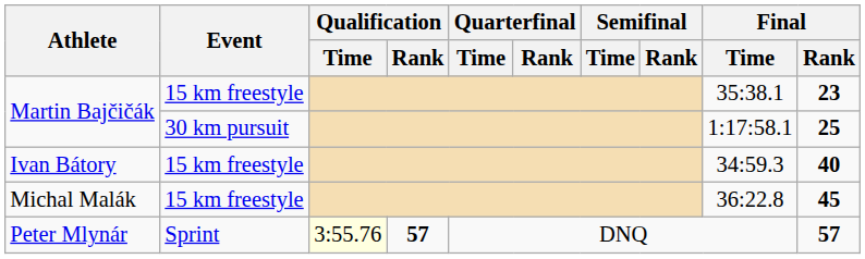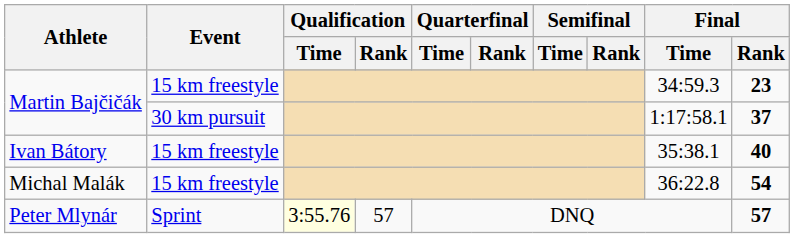Martin Bajčičák / 15 km freestyle | Final / Time: 35:38.1 -> 34:59.3
Martin Bajčičák / 30 km pursuit | Final / Rank: 25 -> 37
Ivan Bátory | Final / Time: 34:59.3 -> 35:38.1
Michal Malák | Final / Rank: 45 -> 54
Peter Mlynár | Qualification / Rank: bold -> normal
